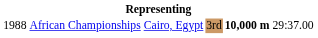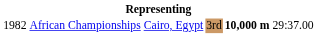African Championships | column 1: 1988 -> 1982
